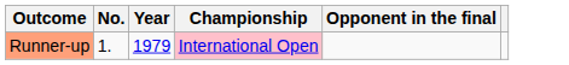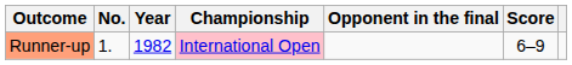+ column: Score | 6–9
Runner-up | Year: 1979 -> 1982
